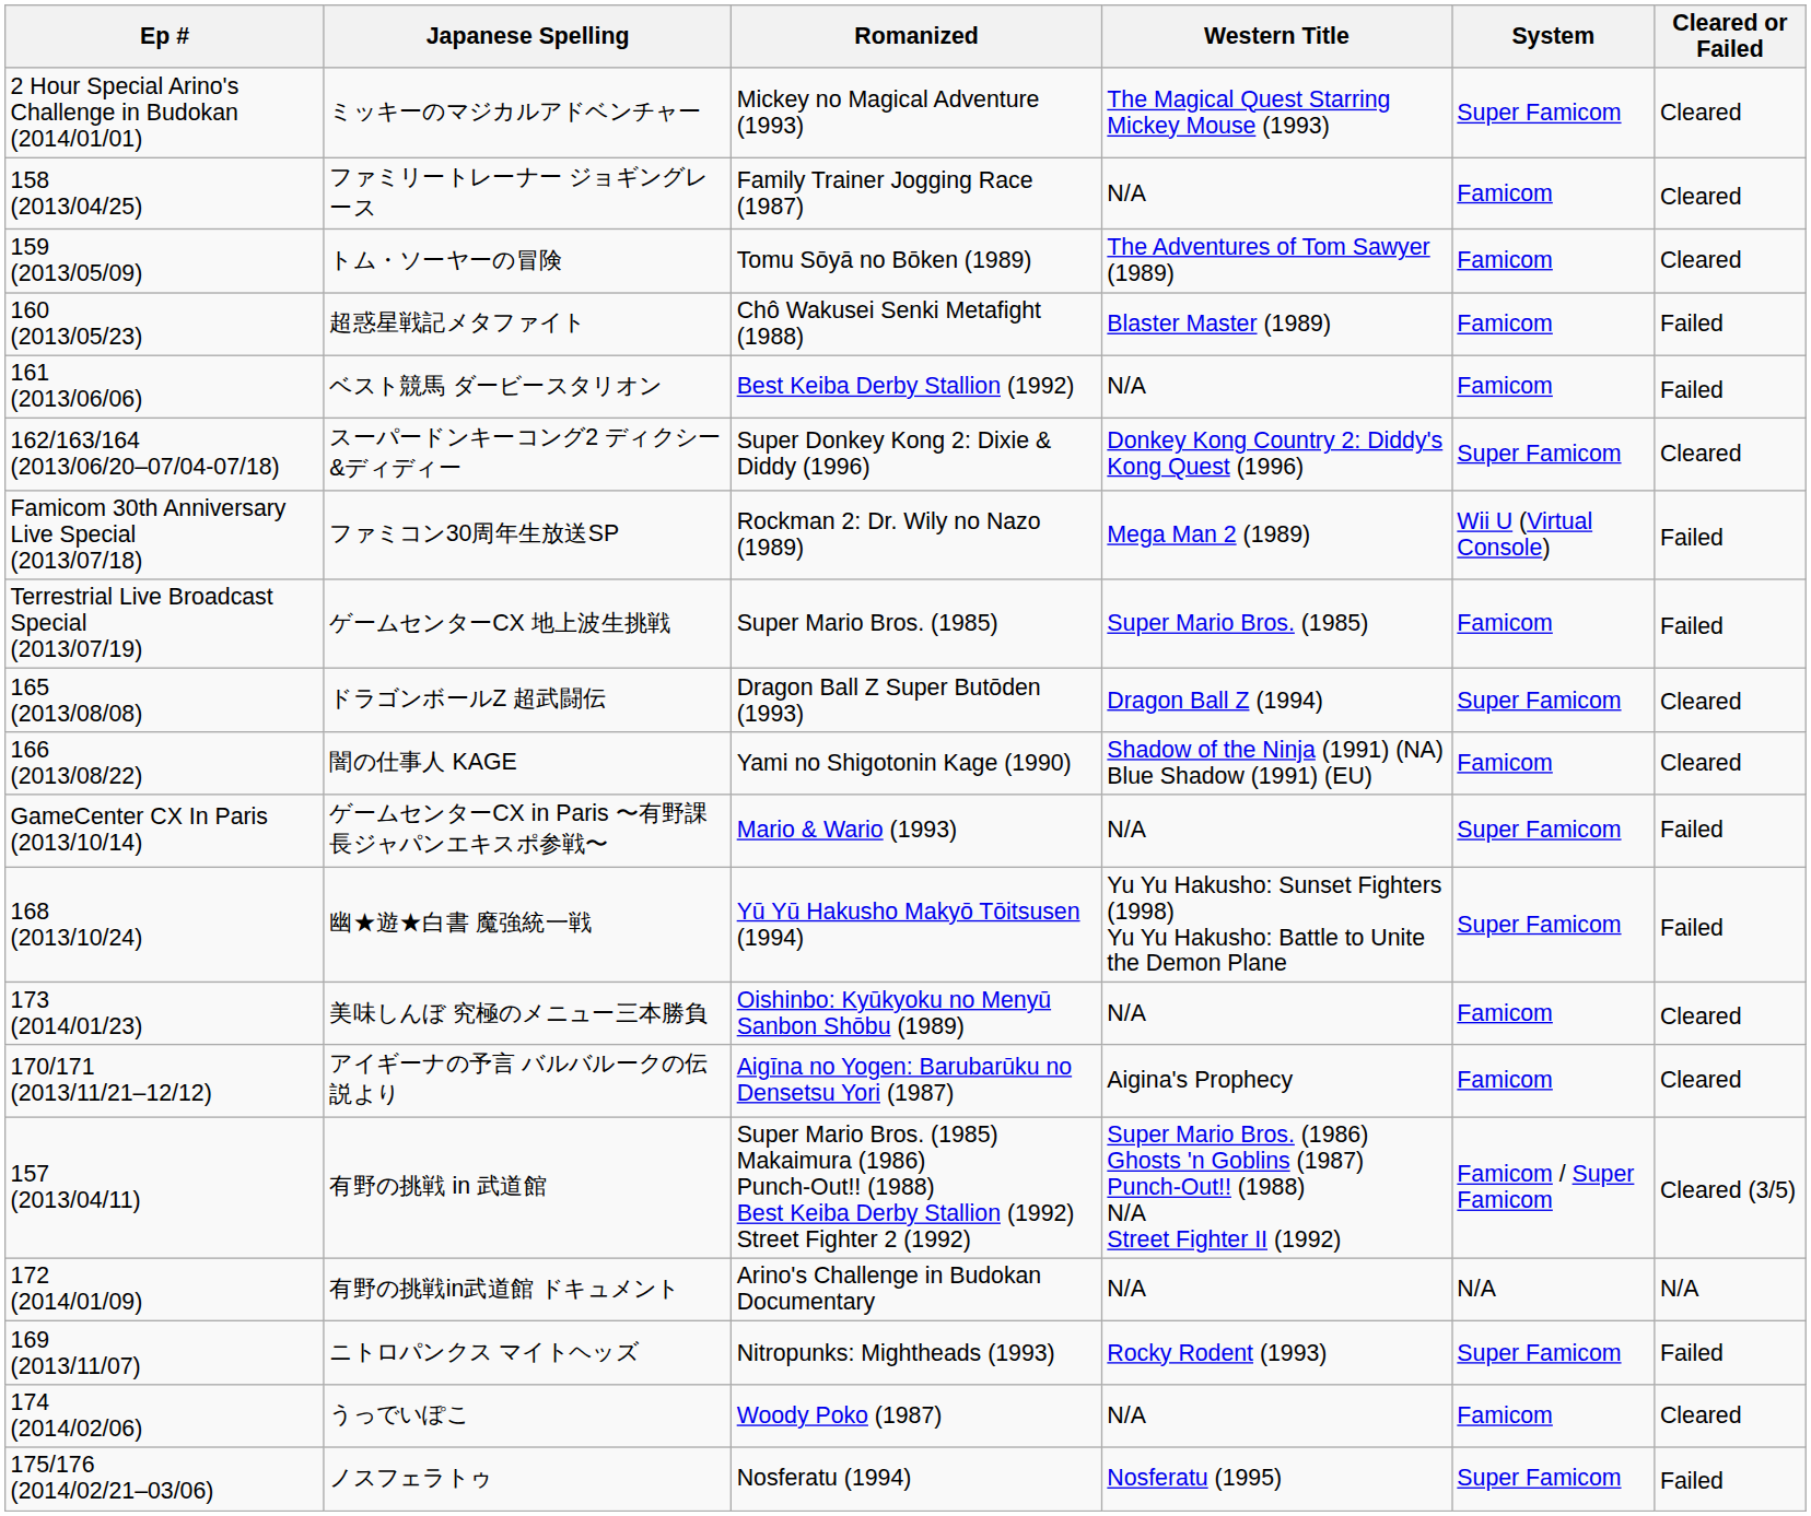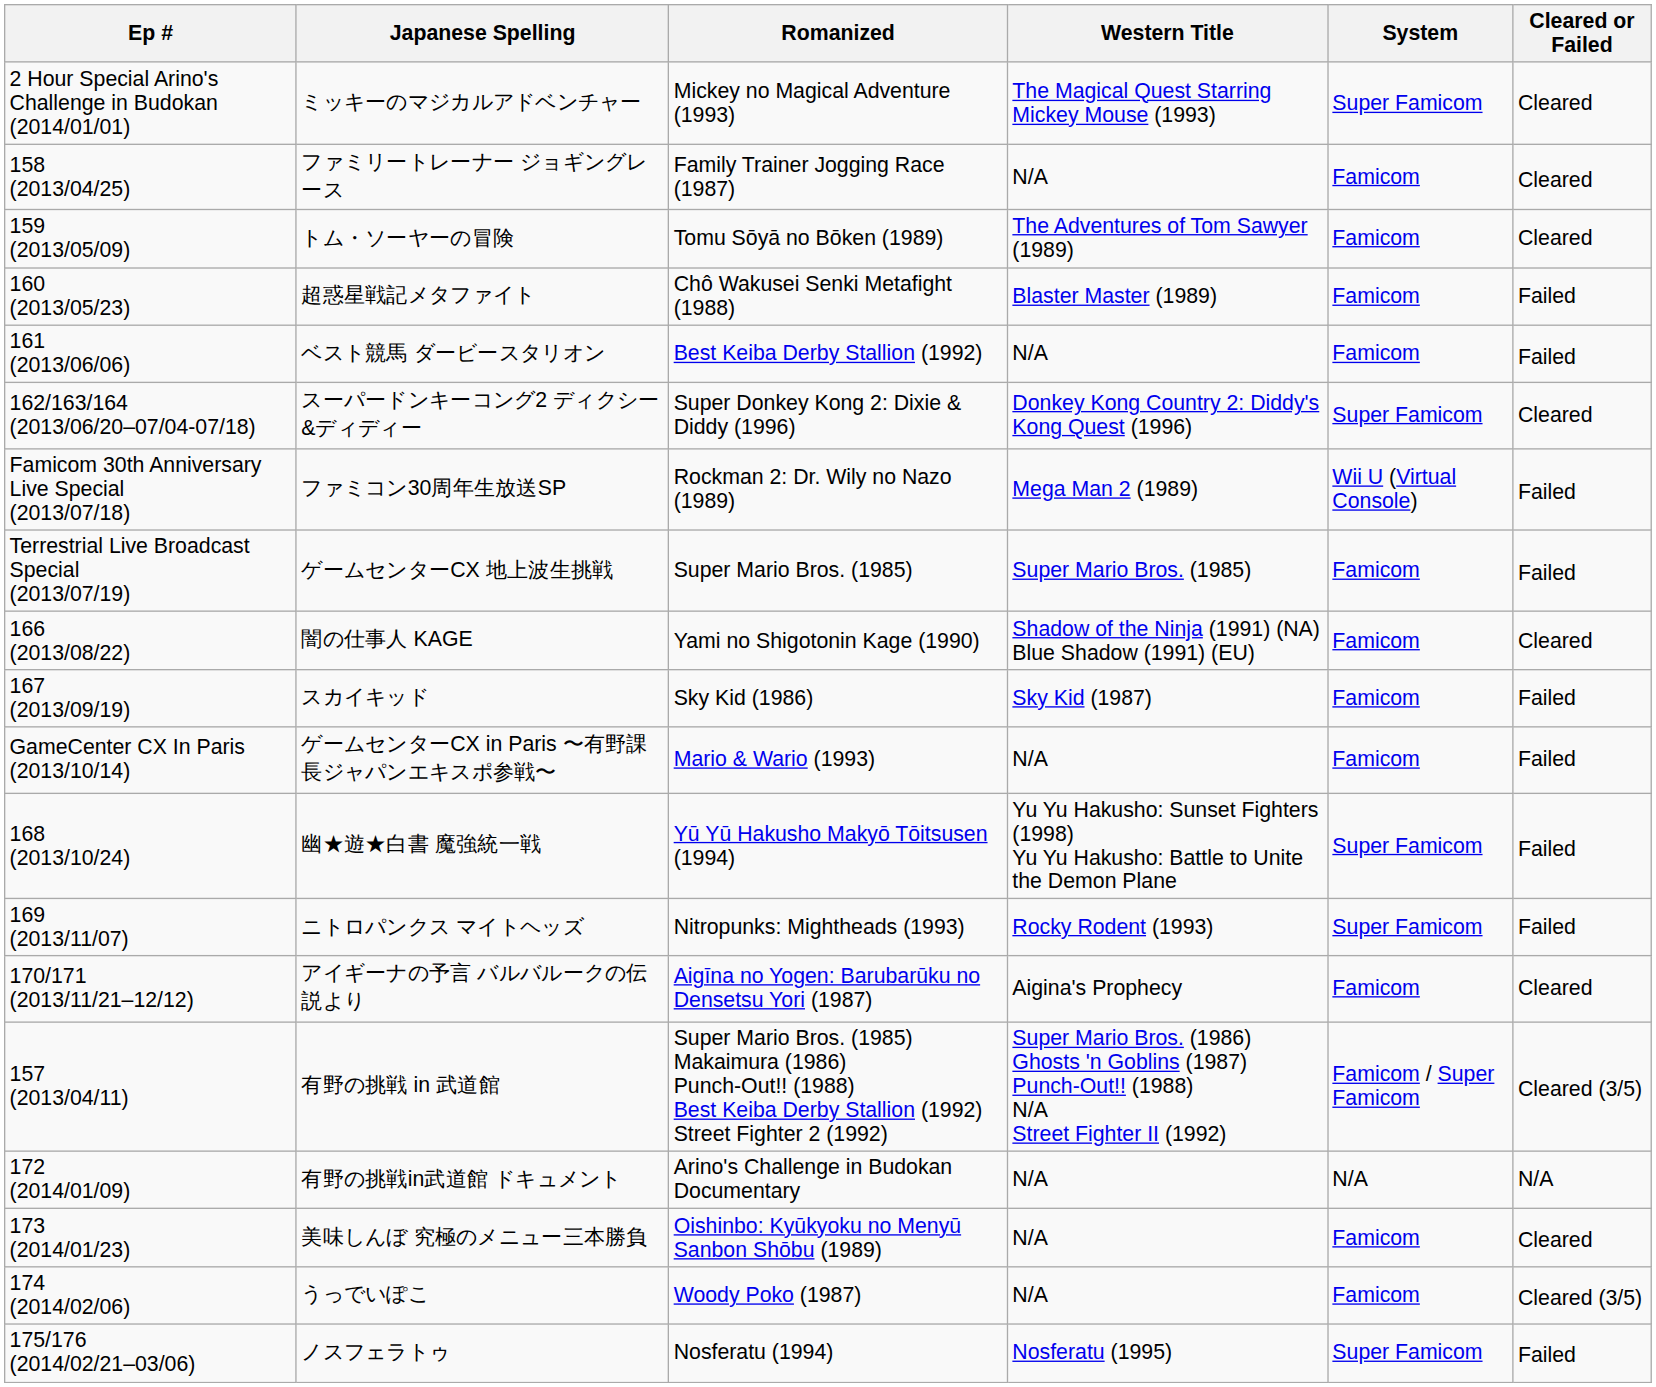- row: 165 (2013/08/08) | ドラゴンボールZ 超武闘伝 | Dragon Ball Z Super Butōden (1993) | Dragon Ball Z (1994) | Super Famicom | Cleared
+ row: 167 (2013/09/19) | スカイキッド | Sky Kid (1986) | Sky Kid (1987) | Famicom | Failed
ゲームセンターCX in Paris 〜有野課長ジャパンエキスポ参戦〜 | System: Super Famicom -> Famicom
rows swapped: ニトロパンクス マイトヘッズ <-> 美味しんぼ 究極のメニュー三本勝負
うっでいぽこ | Cleared or Failed: Cleared -> Cleared (3/5)
